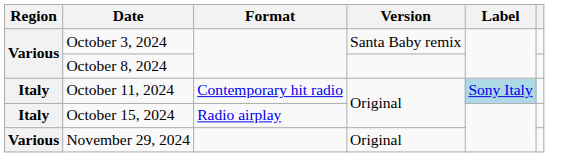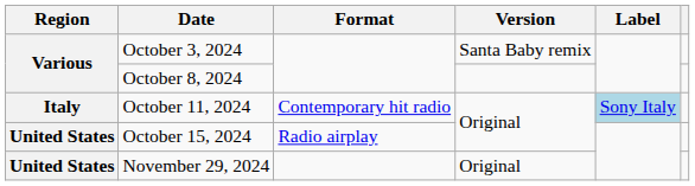October 15, 2024 | Region: Italy -> United States
November 29, 2024 | Region: Various -> United States
